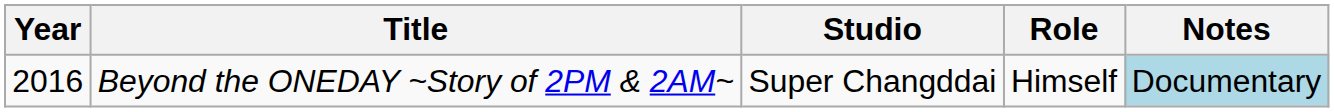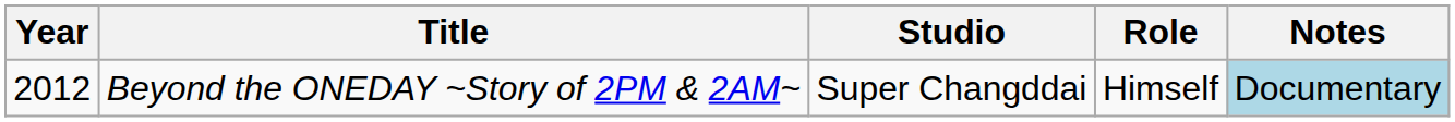Beyond the ONEDAY ~Story of 2PM & 2AM~ | Year: 2016 -> 2012
